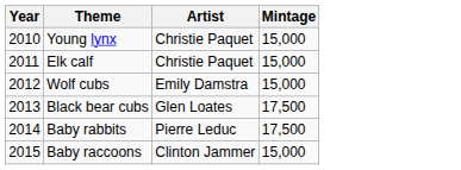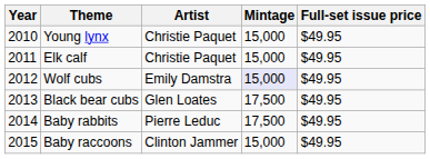+ column: Full-set issue price | $49.95 | $49.95 | $49.95 | $49.95 | $49.95 | $49.95
Wolf cubs | Mintage: no background -> lavender background
